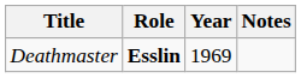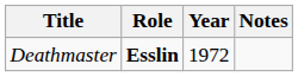Deathmaster | Year: 1969 -> 1972
